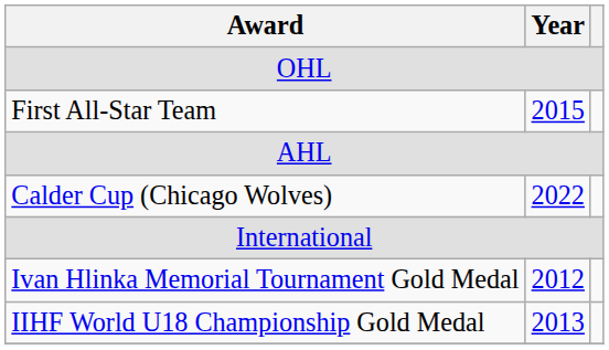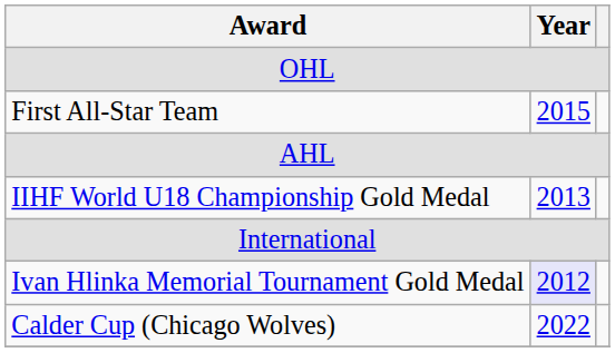rows swapped: Calder Cup (Chicago Wolves) <-> IIHF World U18 Championship Gold Medal
Ivan Hlinka Memorial Tournament Gold Medal | Year: no background -> lavender background
